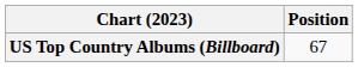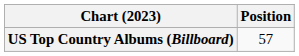US Top Country Albums (Billboard) | Position: 67 -> 57
